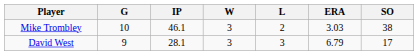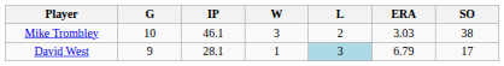David West | W: 3 -> 1
David West | L: no background -> lightblue background
